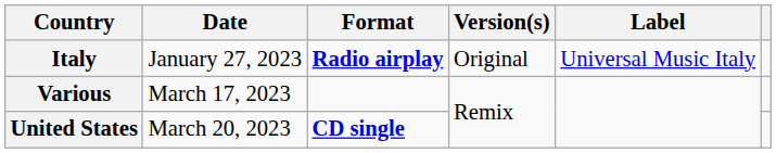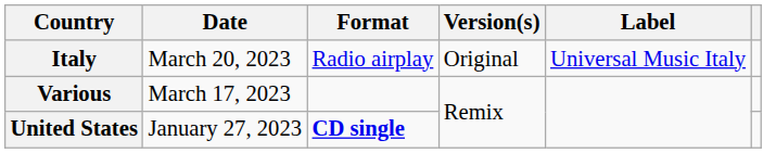Italy | Date: January 27, 2023 -> March 20, 2023
Italy | Format: bold -> normal
United States | Date: March 20, 2023 -> January 27, 2023
